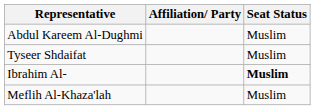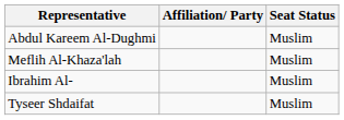rows swapped: Tyseer Shdaifat <-> Meflih Al-Khaza'lah
Ibrahim Al- | Seat Status: bold -> normal
